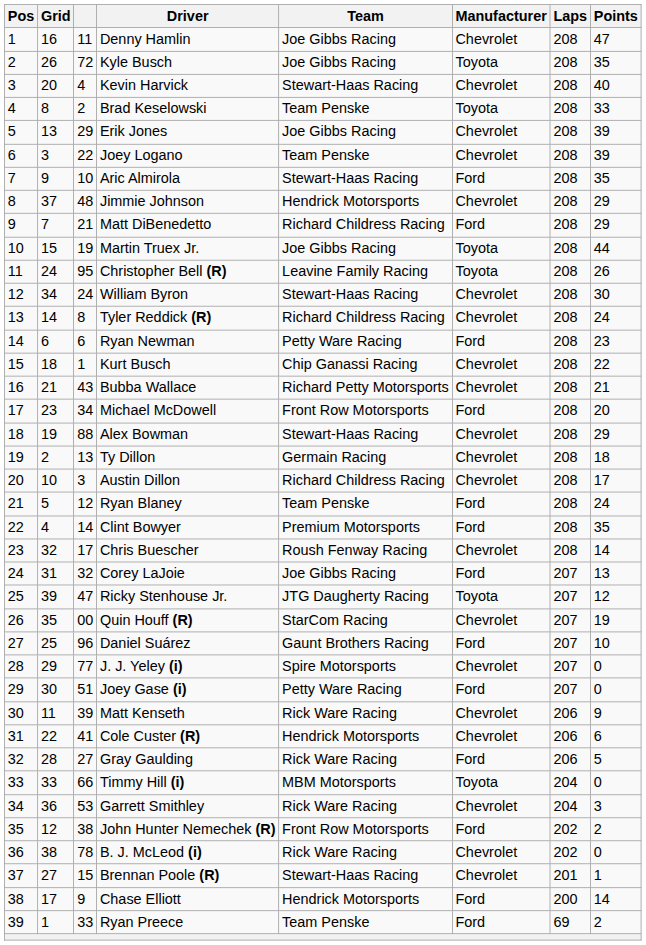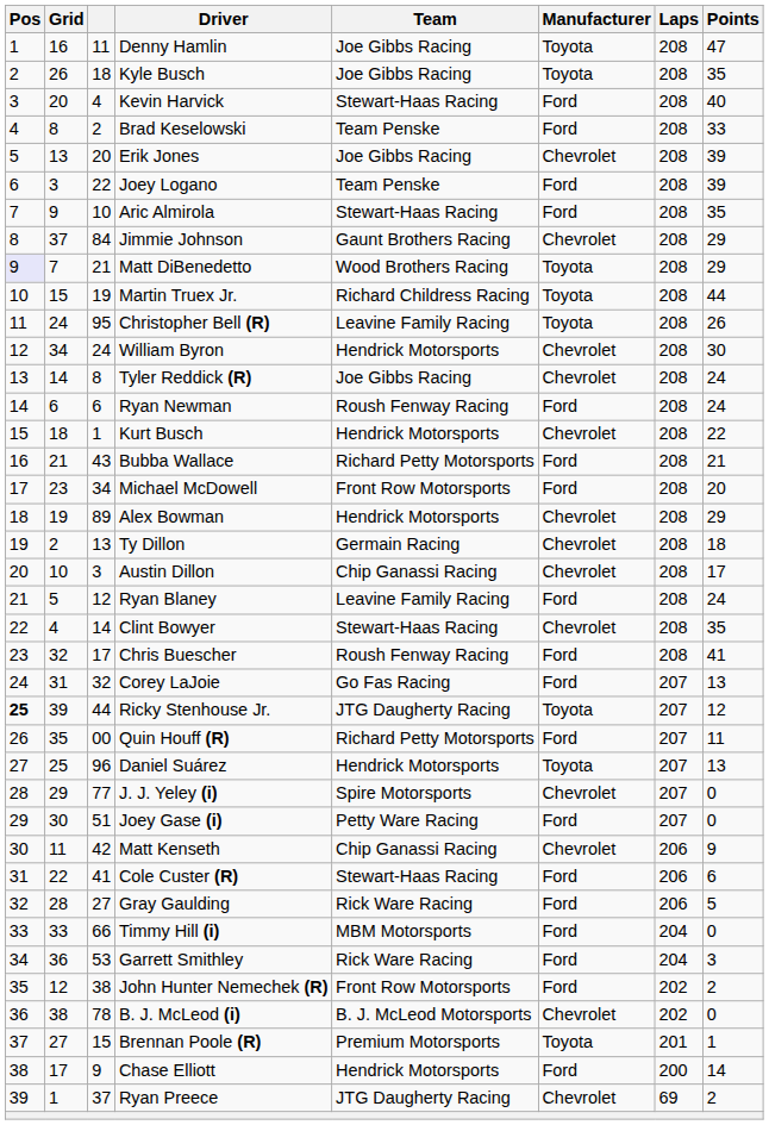Denny Hamlin | Manufacturer: Chevrolet -> Toyota
Kyle Busch | column 3: 72 -> 18
Kevin Harvick | Manufacturer: Chevrolet -> Ford
Brad Keselowski | Manufacturer: Toyota -> Ford
Erik Jones | column 3: 29 -> 20
Joey Logano | Manufacturer: Chevrolet -> Ford
Jimmie Johnson | column 3: 48 -> 84
Jimmie Johnson | Team: Hendrick Motorsports -> Gaunt Brothers Racing
Matt DiBenedetto | Pos: no background -> lavender background
Matt DiBenedetto | Team: Richard Childress Racing -> Wood Brothers Racing
Matt DiBenedetto | Manufacturer: Ford -> Toyota
Martin Truex Jr. | Team: Joe Gibbs Racing -> Richard Childress Racing
William Byron | Team: Stewart-Haas Racing -> Hendrick Motorsports
Tyler Reddick (R) | Team: Richard Childress Racing -> Joe Gibbs Racing
Ryan Newman | Team: Petty Ware Racing -> Roush Fenway Racing
Ryan Newman | Points: 23 -> 24
Kurt Busch | Team: Chip Ganassi Racing -> Hendrick Motorsports
Bubba Wallace | Manufacturer: Chevrolet -> Ford
Alex Bowman | column 3: 88 -> 89
Alex Bowman | Team: Stewart-Haas Racing -> Hendrick Motorsports
Austin Dillon | Team: Richard Childress Racing -> Chip Ganassi Racing
Ryan Blaney | Team: Team Penske -> Leavine Family Racing
Clint Bowyer | Team: Premium Motorsports -> Stewart-Haas Racing
Clint Bowyer | Manufacturer: Ford -> Chevrolet
Chris Buescher | Manufacturer: Chevrolet -> Ford
Chris Buescher | Points: 14 -> 41
Corey LaJoie | Team: Joe Gibbs Racing -> Go Fas Racing
Ricky Stenhouse Jr. | Pos: normal -> bold
Ricky Stenhouse Jr. | column 3: 47 -> 44
Quin Houff (R) | Team: StarCom Racing -> Richard Petty Motorsports
Quin Houff (R) | Manufacturer: Chevrolet -> Ford
Quin Houff (R) | Points: 19 -> 11
Daniel Suárez | Team: Gaunt Brothers Racing -> Hendrick Motorsports
Daniel Suárez | Manufacturer: Ford -> Toyota
Daniel Suárez | Points: 10 -> 13
Matt Kenseth | column 3: 39 -> 42
Matt Kenseth | Team: Rick Ware Racing -> Chip Ganassi Racing
Cole Custer (R) | Team: Hendrick Motorsports -> Stewart-Haas Racing
Cole Custer (R) | Manufacturer: Chevrolet -> Ford
Timmy Hill (i) | Manufacturer: Toyota -> Ford
Garrett Smithley | Manufacturer: Chevrolet -> Ford
B. J. McLeod (i) | Team: Rick Ware Racing -> B. J. McLeod Motorsports
Brennan Poole (R) | Team: Stewart-Haas Racing -> Premium Motorsports
Brennan Poole (R) | Manufacturer: Chevrolet -> Toyota
Ryan Preece | column 3: 33 -> 37
Ryan Preece | Team: Team Penske -> JTG Daugherty Racing
Ryan Preece | Manufacturer: Ford -> Chevrolet
